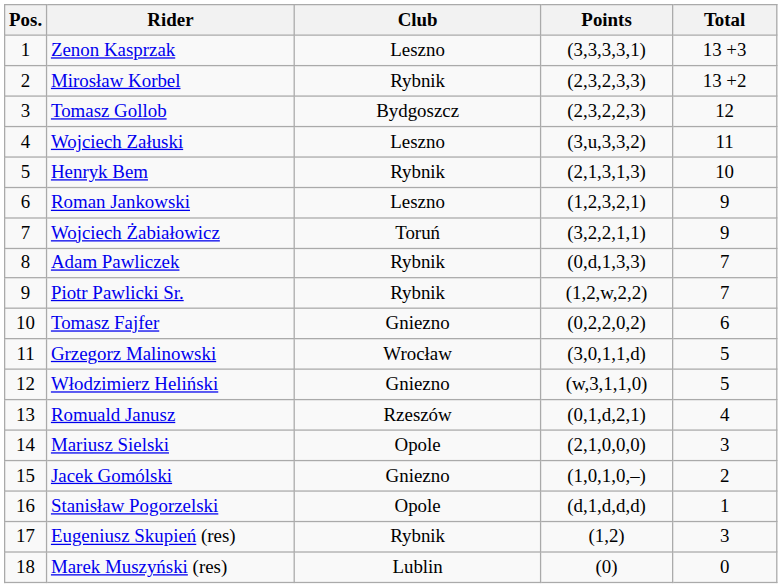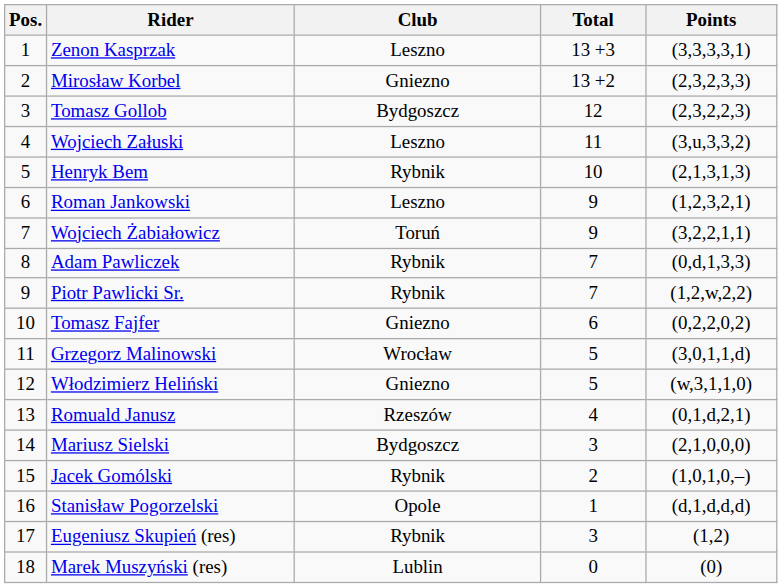columns swapped: Total <-> Points
Mirosław Korbel | Club: Rybnik -> Gniezno
Mariusz Sielski | Club: Opole -> Bydgoszcz
Jacek Gomólski | Club: Gniezno -> Rybnik
